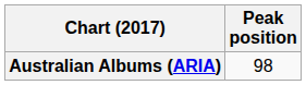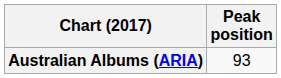Australian Albums (ARIA) | Peak position: 98 -> 93
